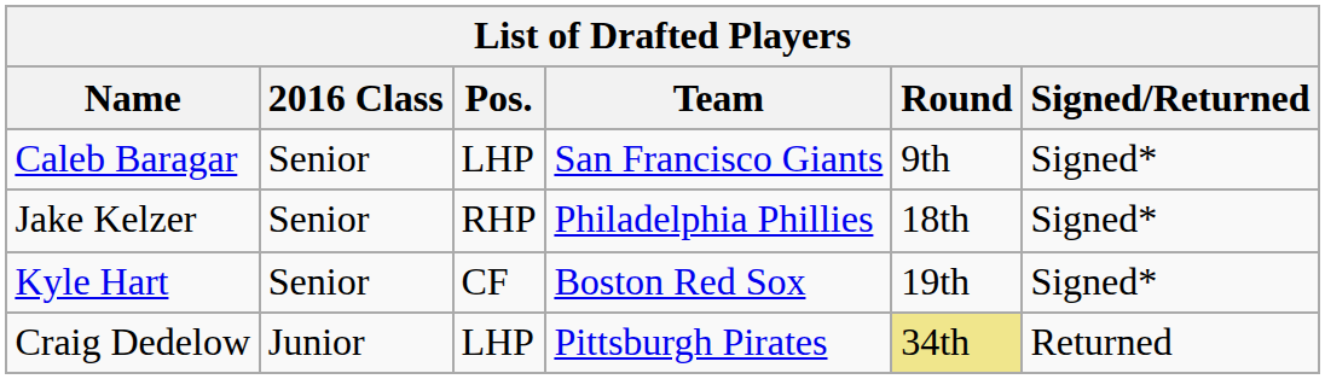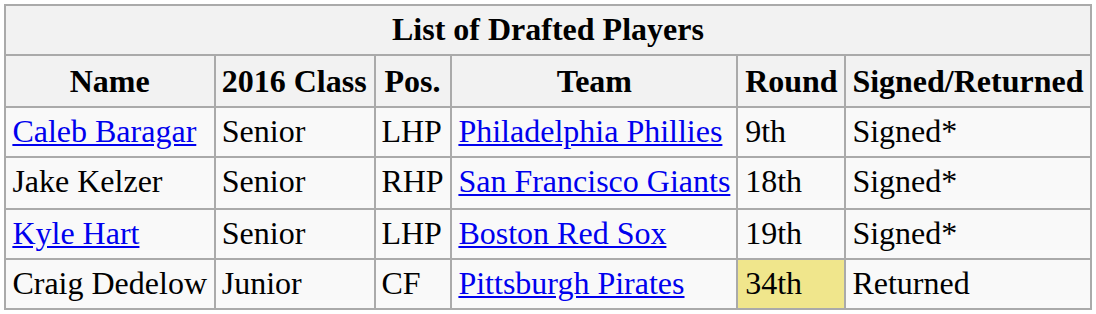Caleb Baragar | Team: San Francisco Giants -> Philadelphia Phillies
Jake Kelzer | Team: Philadelphia Phillies -> San Francisco Giants
Kyle Hart | Pos.: CF -> LHP
Craig Dedelow | Pos.: LHP -> CF
